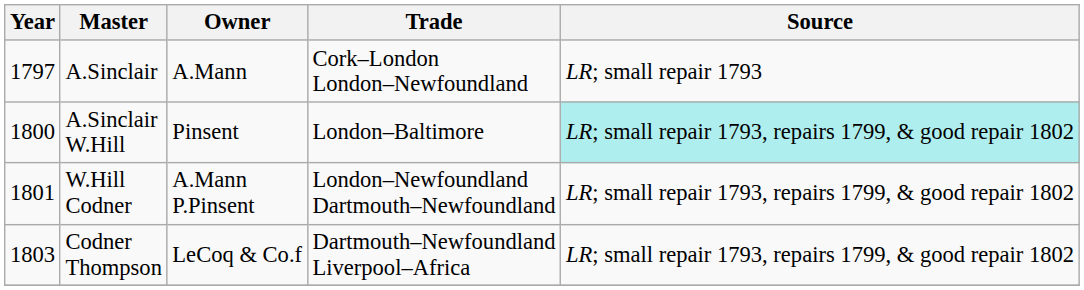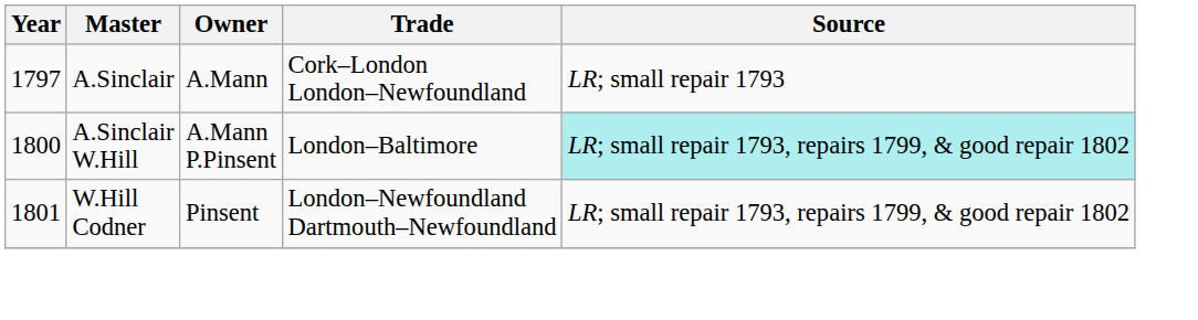A.Sinclair W.Hill | Owner: Pinsent -> A.Mann P.Pinsent
W.Hill Codner | Owner: A.Mann P.Pinsent -> Pinsent
- row: 1803 | Codner Thompson | LeCoq & Co.f | Dartmouth–Newfoundland Liverpool–Africa | LR; small repair 1793, repairs 1799, & good repair 1802
